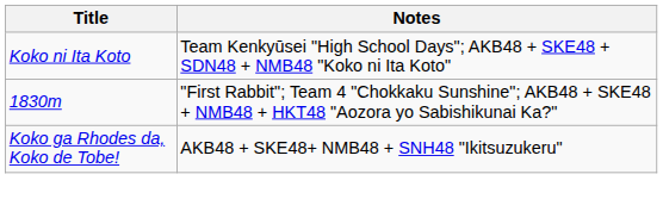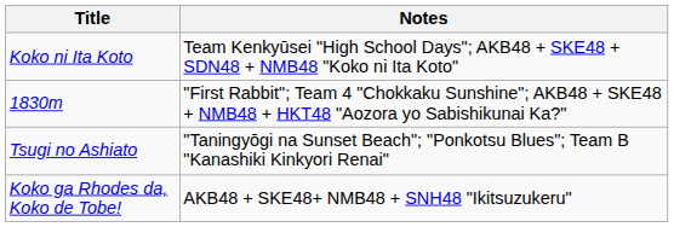+ row: Tsugi no Ashiato | "Taningyōgi na Sunset Beach"; "Ponkotsu Blues"; Team B "Kanashiki Kinkyori Renai"
